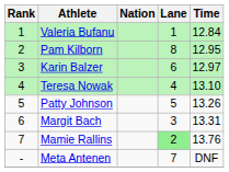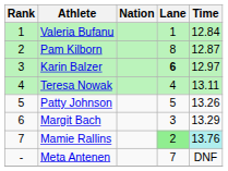Pam Kilborn | Time: 12.95 -> 12.87
Karin Balzer | Lane: normal -> bold
Teresa Nowak | Time: 13.10 -> 13.11
Margit Bach | Time: 13.31 -> 13.29
Mamie Rallins | Time: no background -> paleturquoise background
